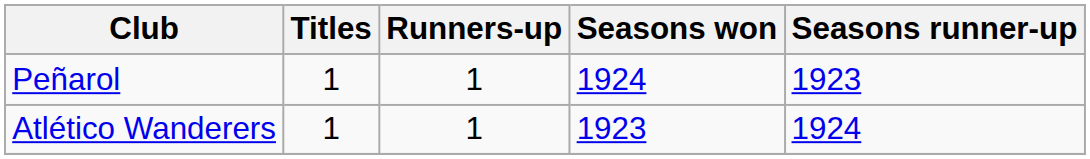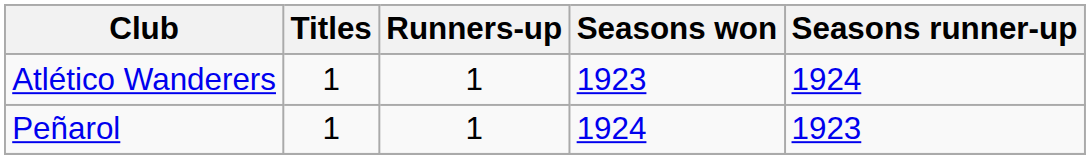rows swapped: Atlético Wanderers <-> Peñarol
